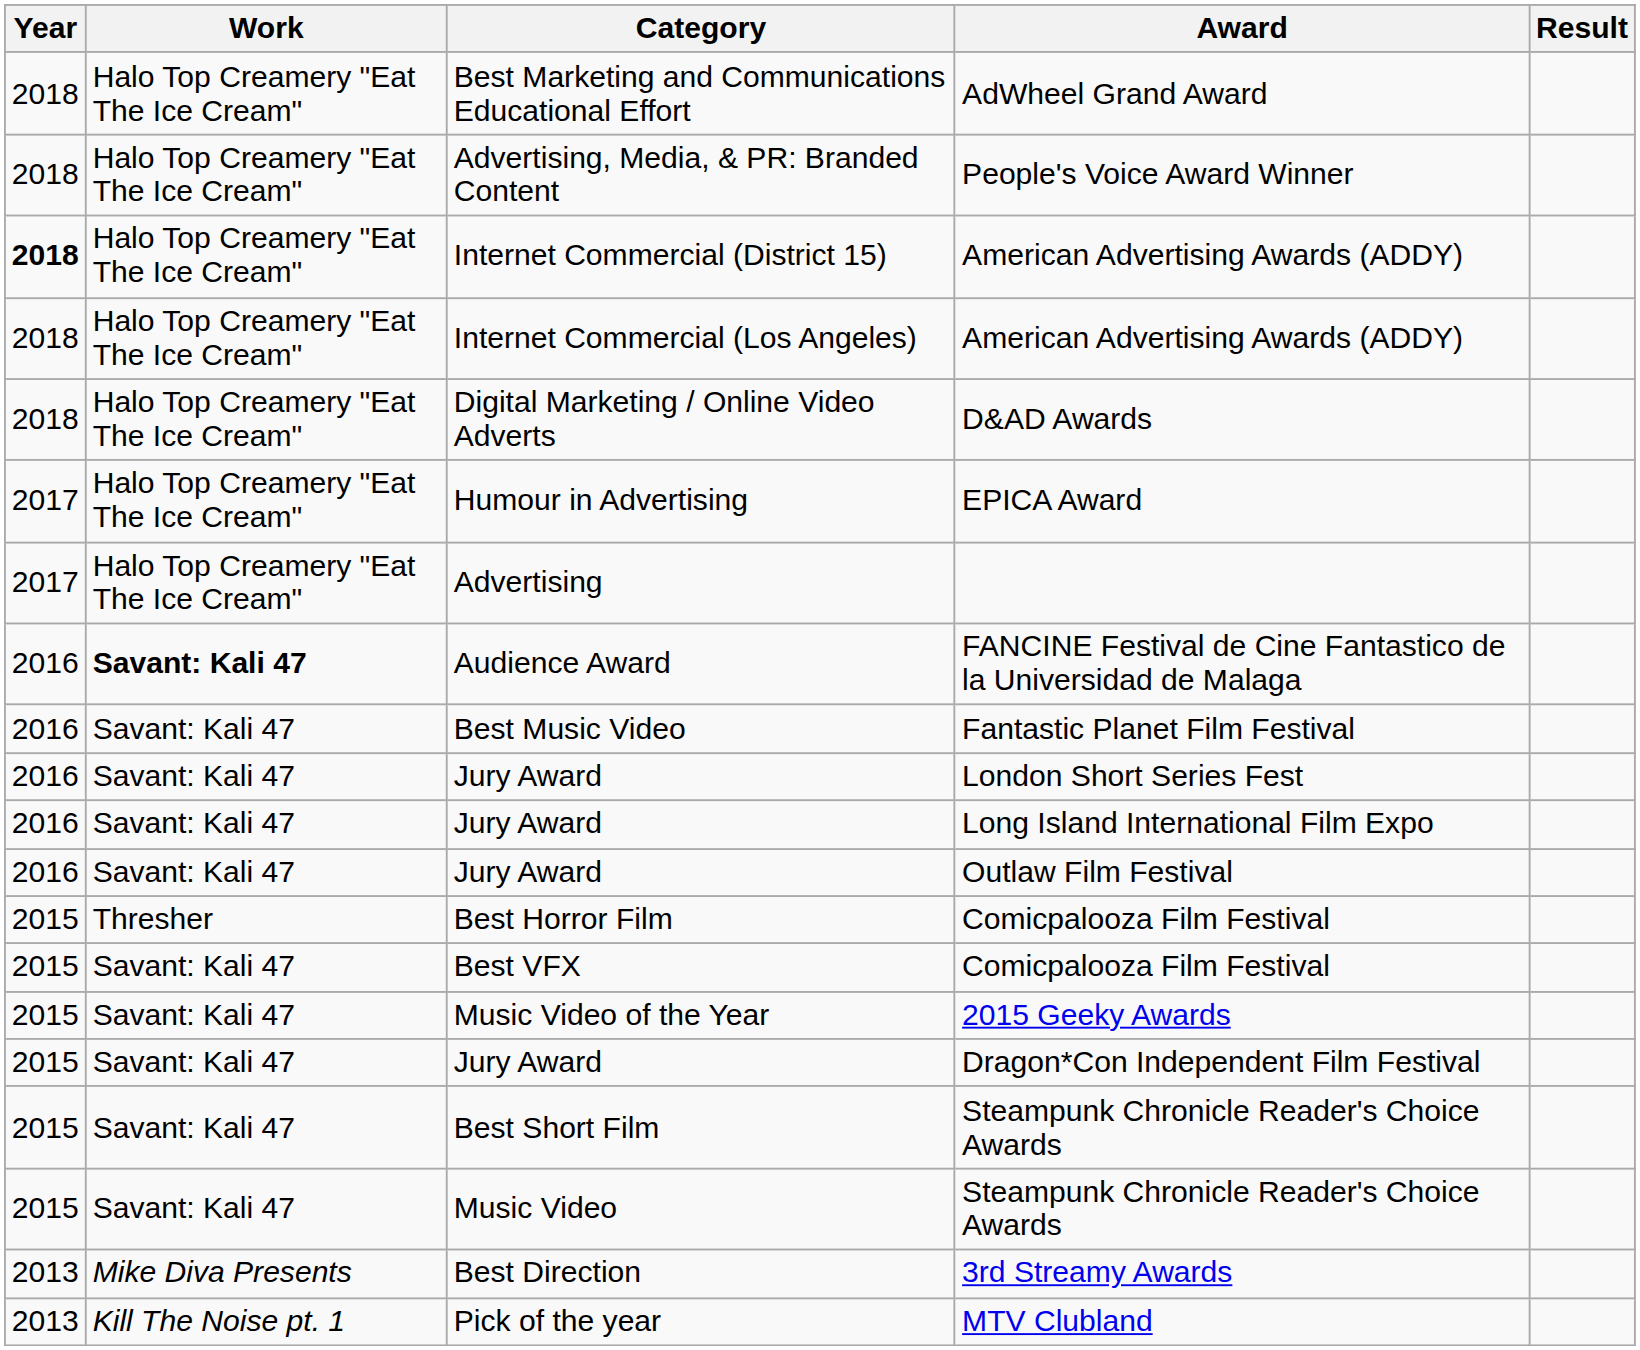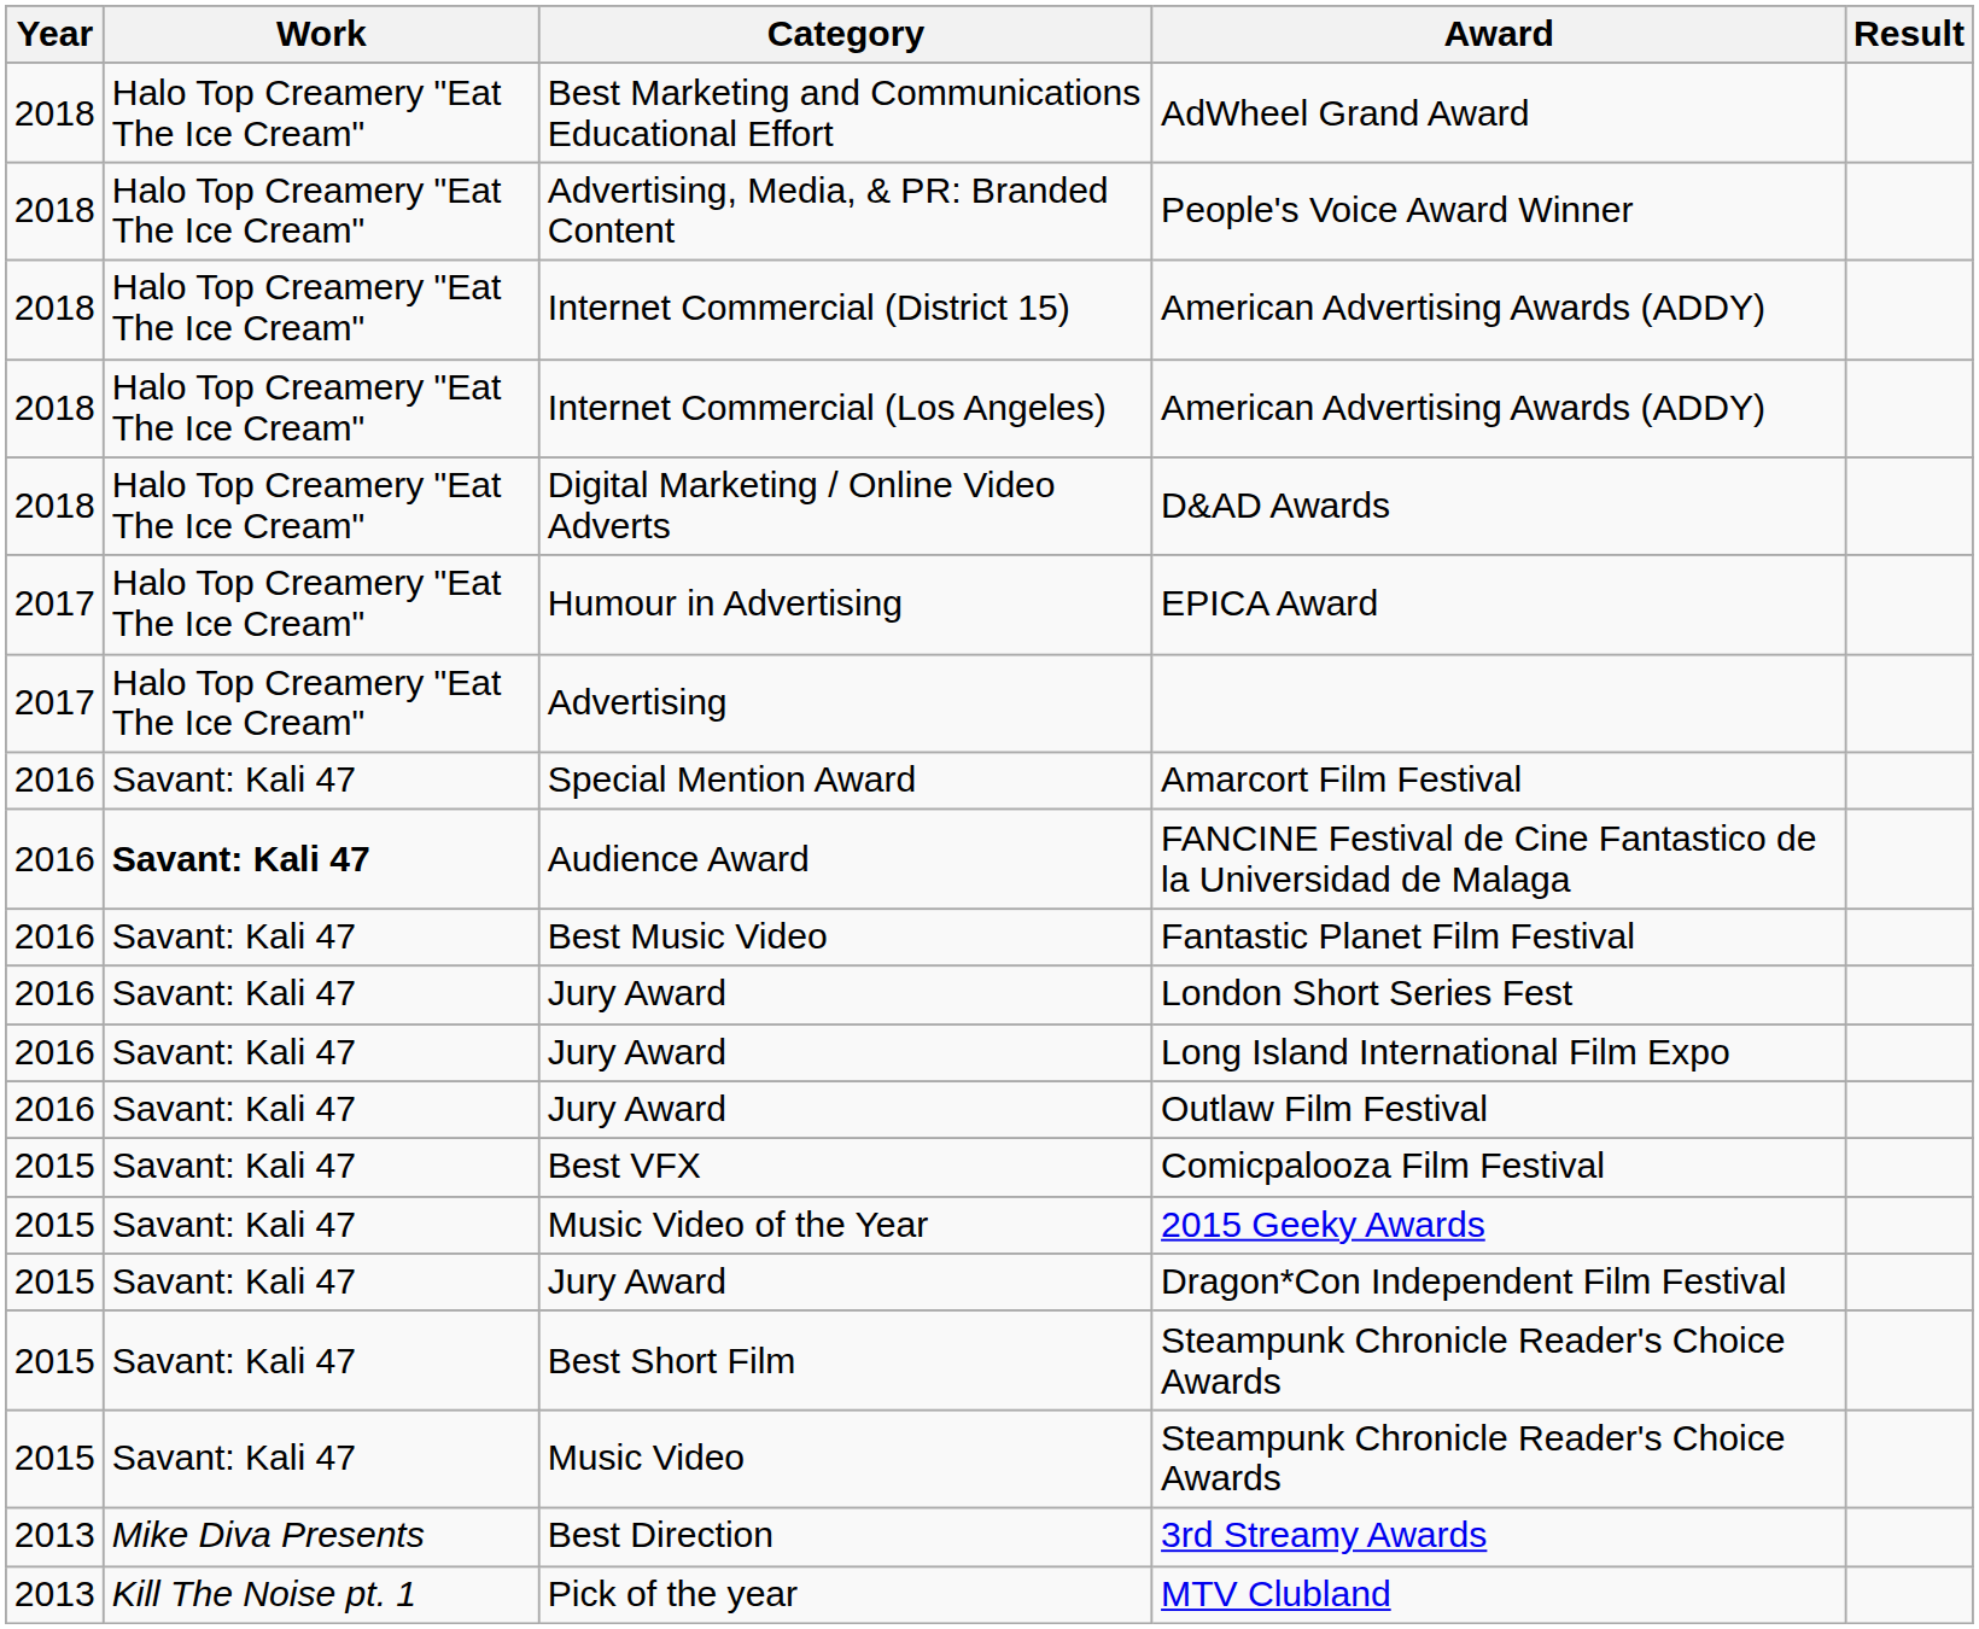Internet Commercial (District 15) | Year: bold -> normal
+ row: 2016 | Savant: Kali 47 | Special Mention Award | Amarcort Film Festival
- row: 2015 | Thresher | Best Horror Film | Comicpalooza Film Festival
